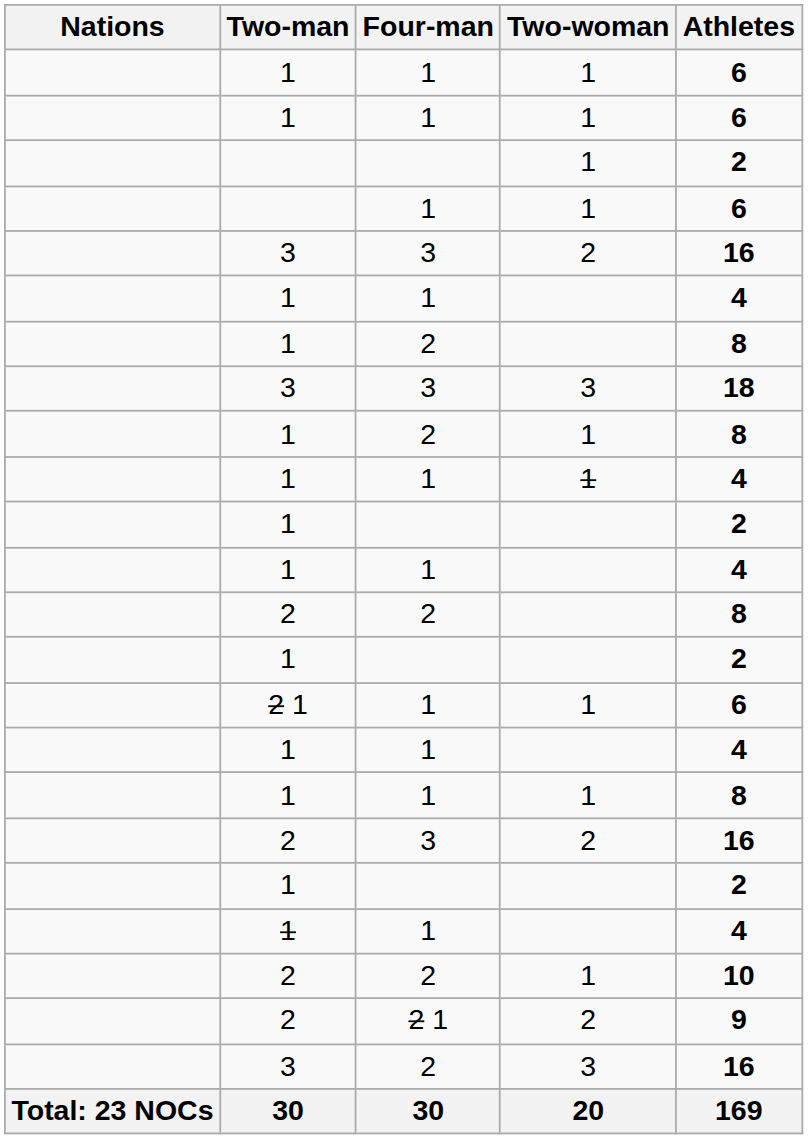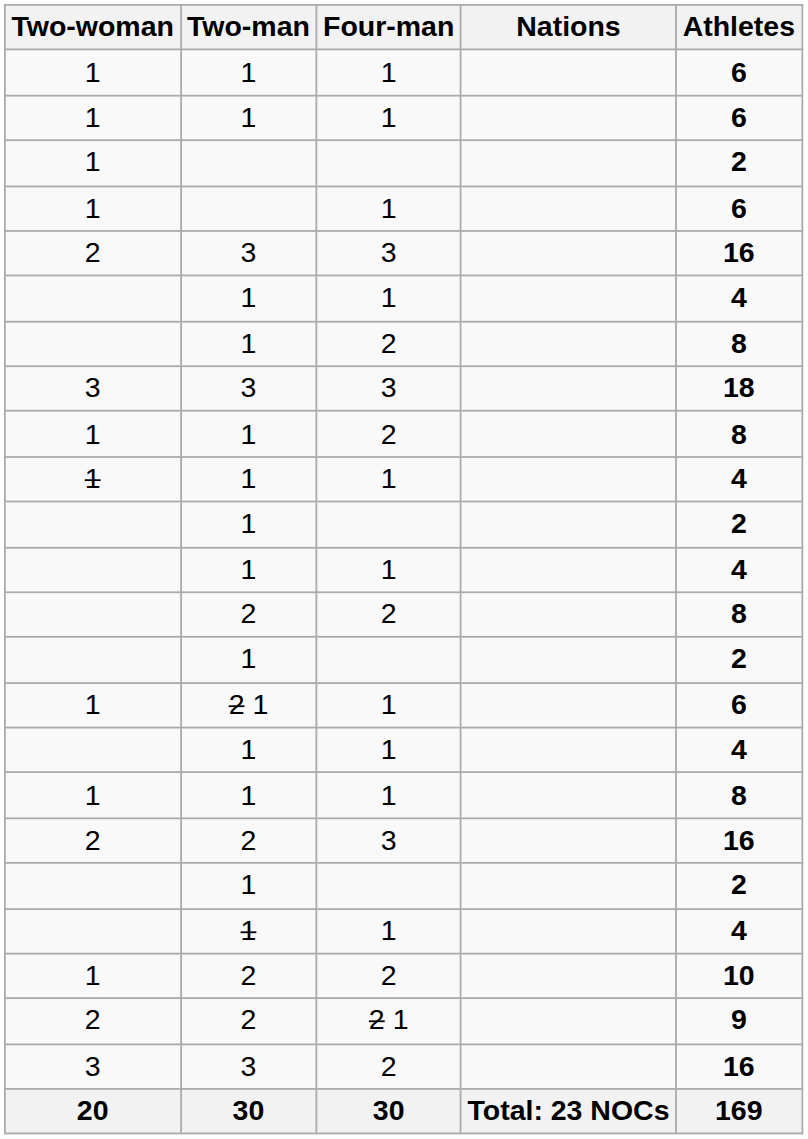columns swapped: Nations <-> Two-woman
